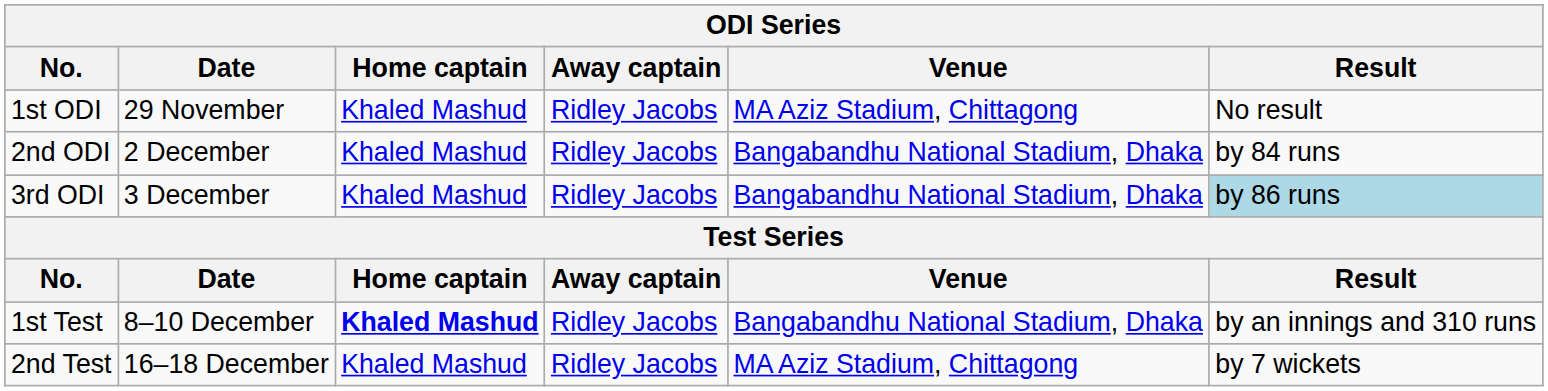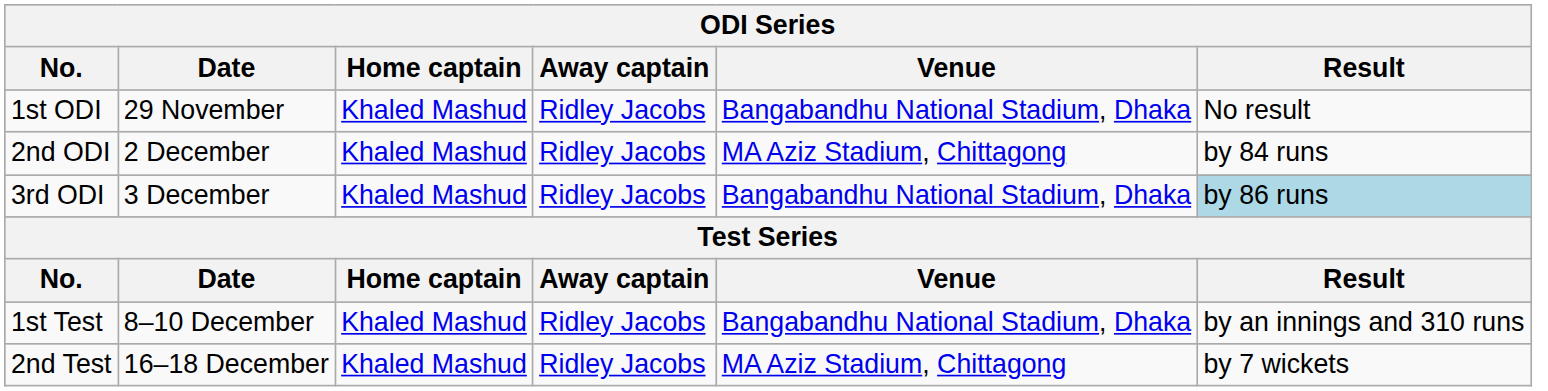1st ODI | Venue: MA Aziz Stadium, Chittagong -> Bangabandhu National Stadium, Dhaka
2nd ODI | Venue: Bangabandhu National Stadium, Dhaka -> MA Aziz Stadium, Chittagong
1st Test | Home captain: bold -> normal
